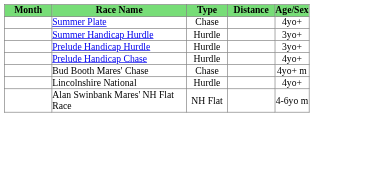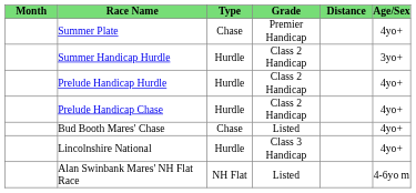+ column: Grade | Premier Handicap | Class 2 Handicap | Class 2 Handicap | Class 2 Handicap | Listed | Class 3 Handicap | Listed
Prelude Handicap Hurdle | Age/Sex: 3yo+ -> 4yo+
Bud Booth Mares' Chase | Age/Sex: 4yo+ m -> 4yo+
